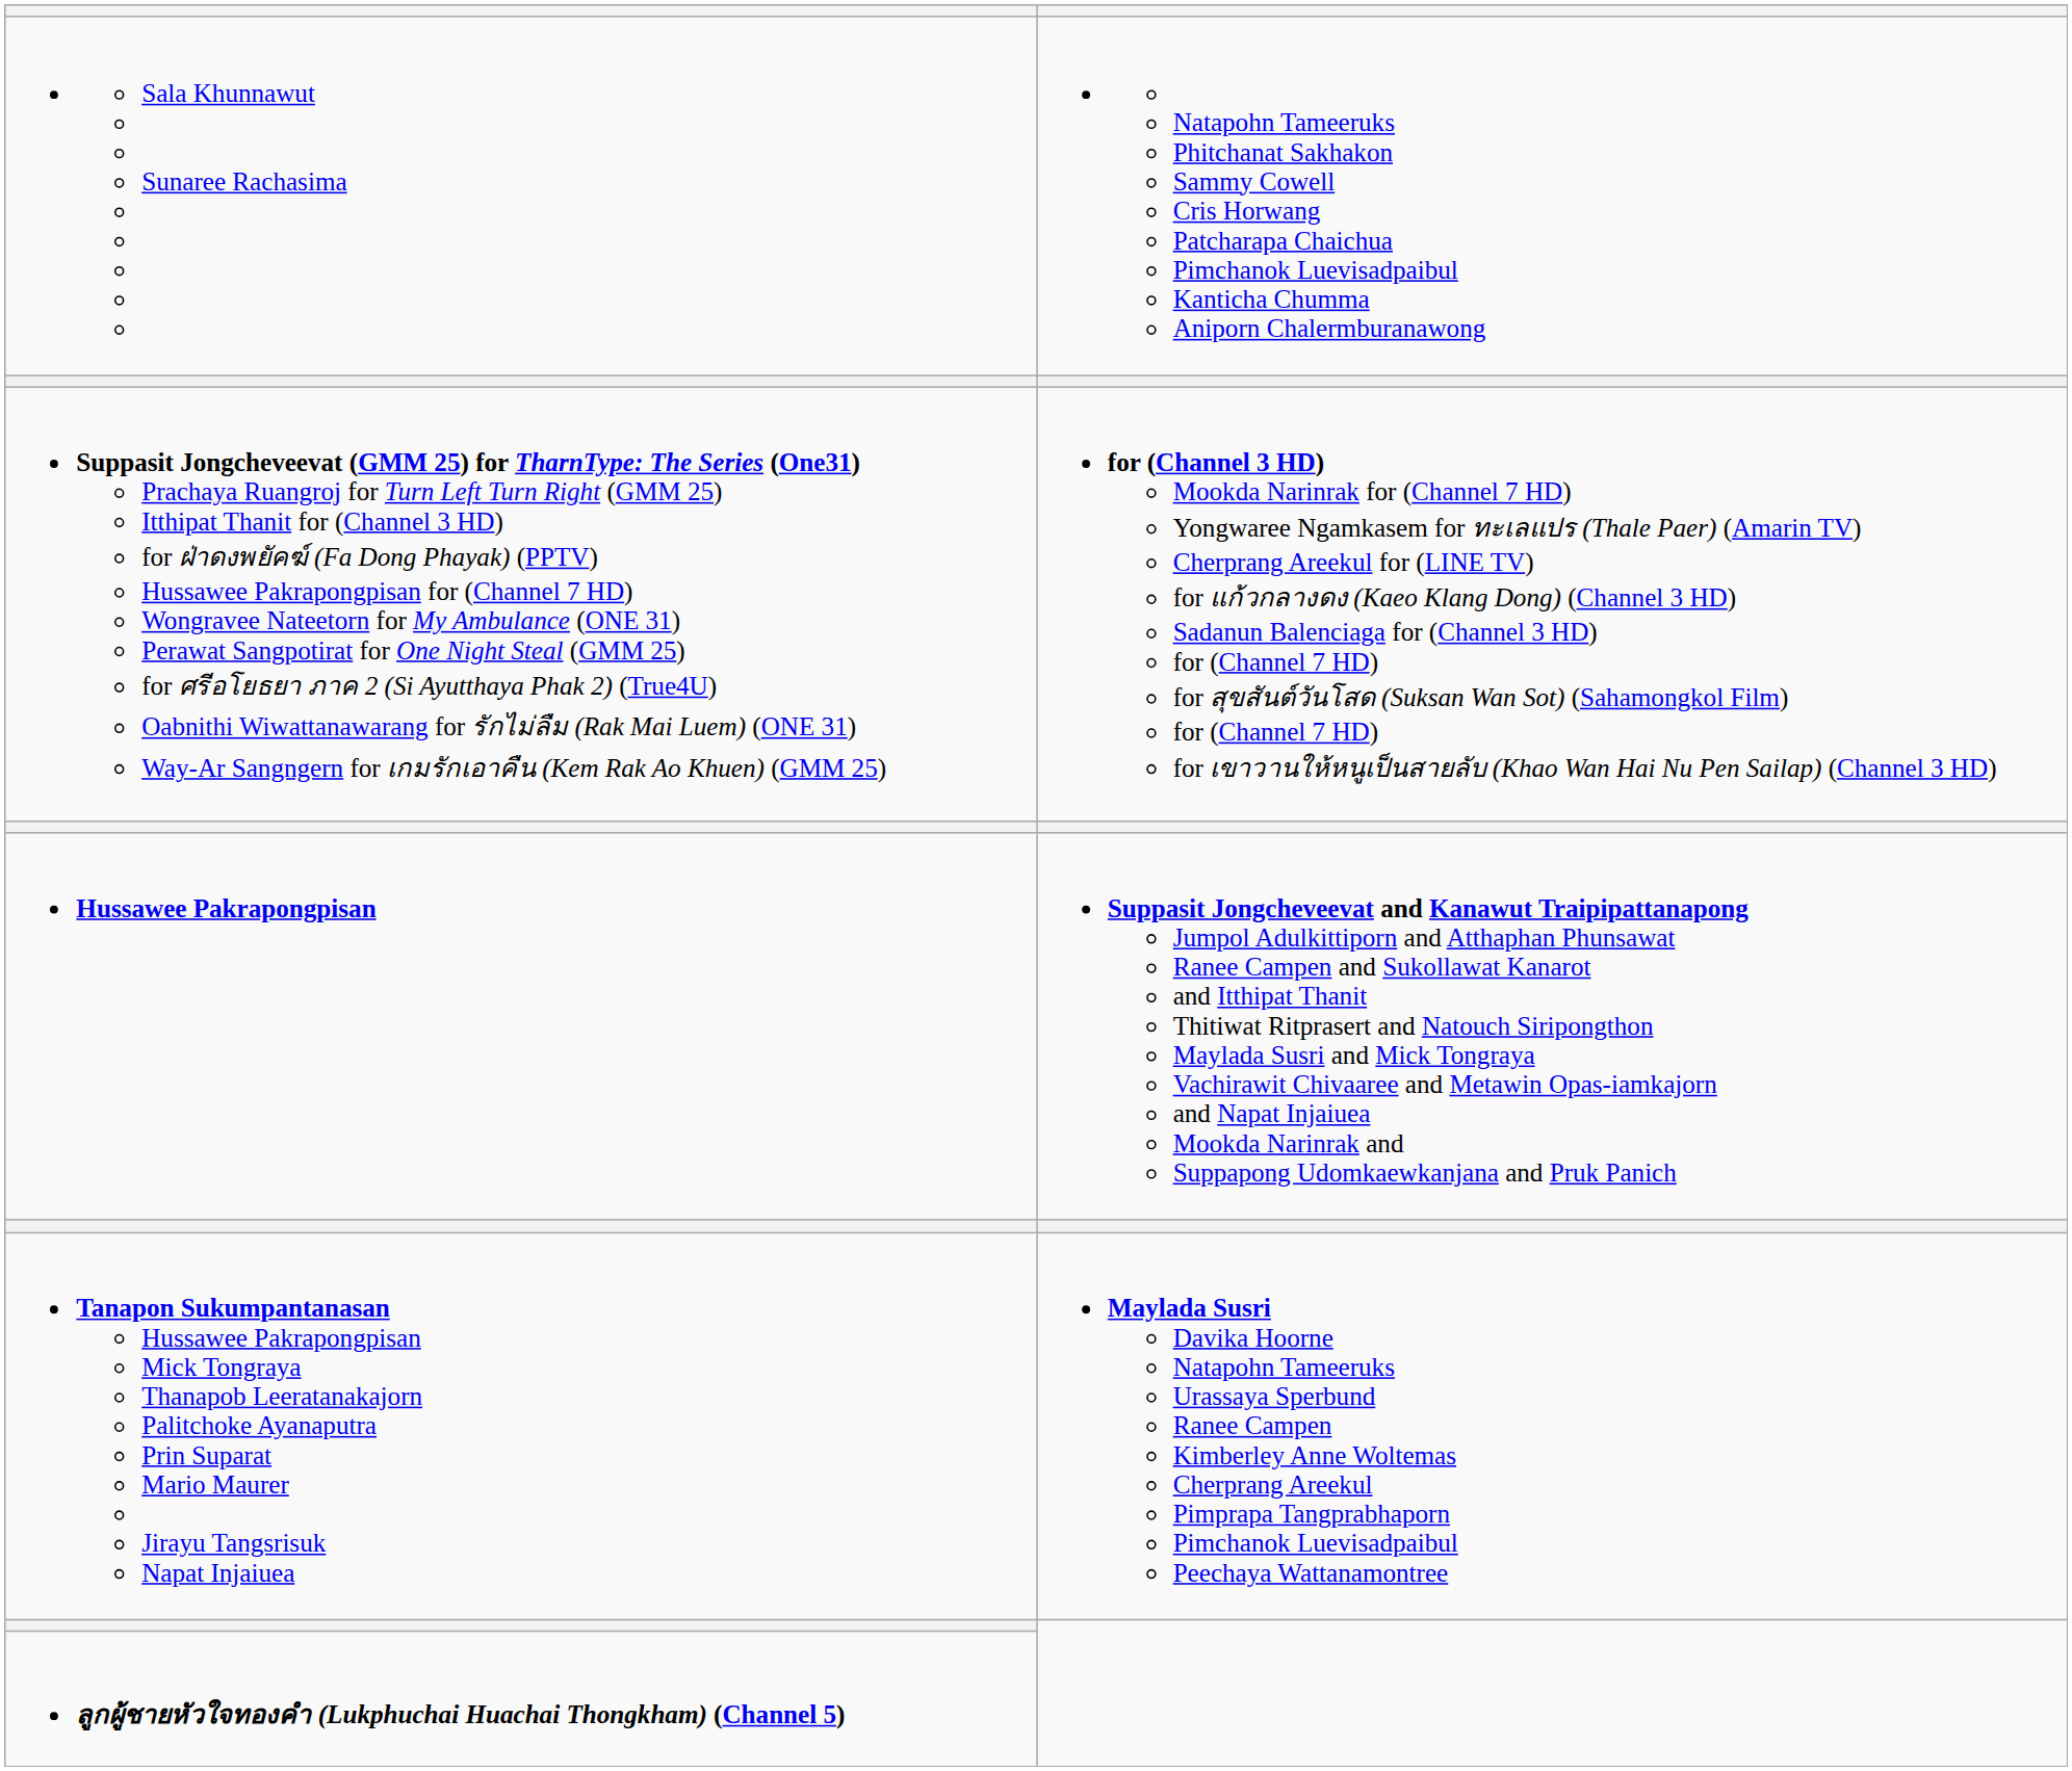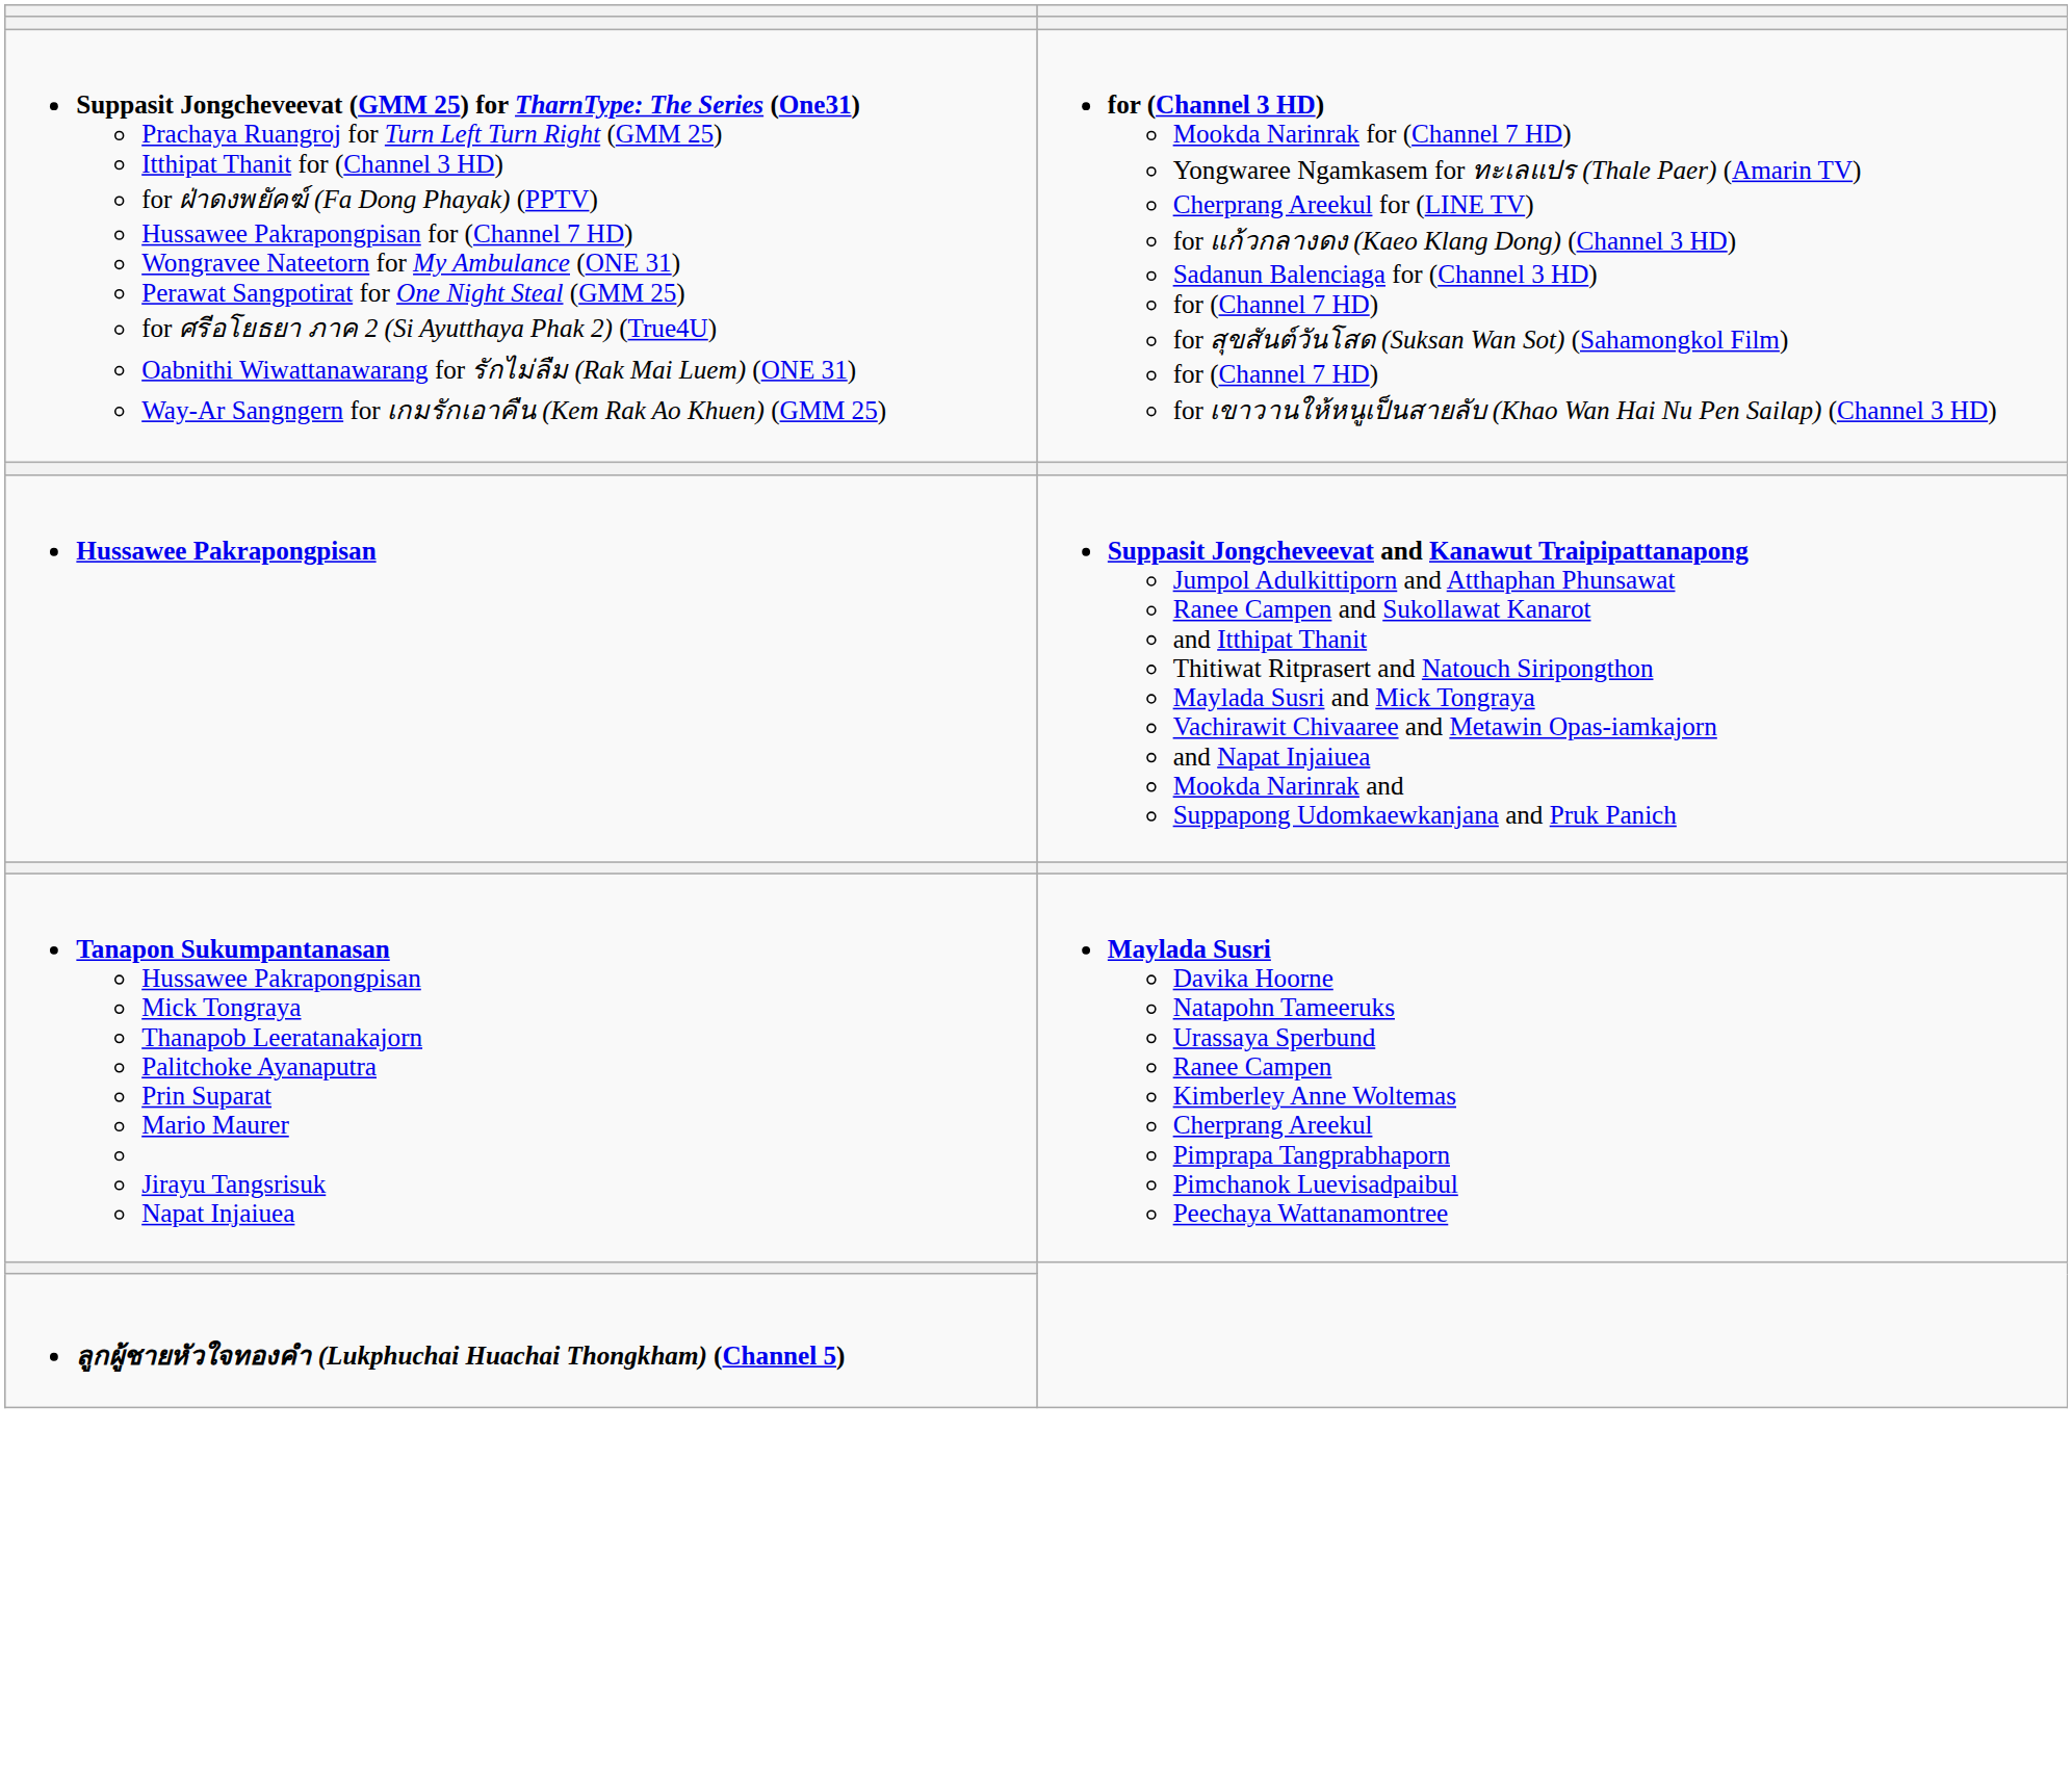- row: Sala Khunnawut Sunaree Rachasima | Natapohn Tameeruks Phitchanat Sakhakon Sammy Cowell Cris Horwang Patcharapa Chaichua Pimchanok Luevisadpaibul Kanticha Chumma Aniporn Chalermburanawong
